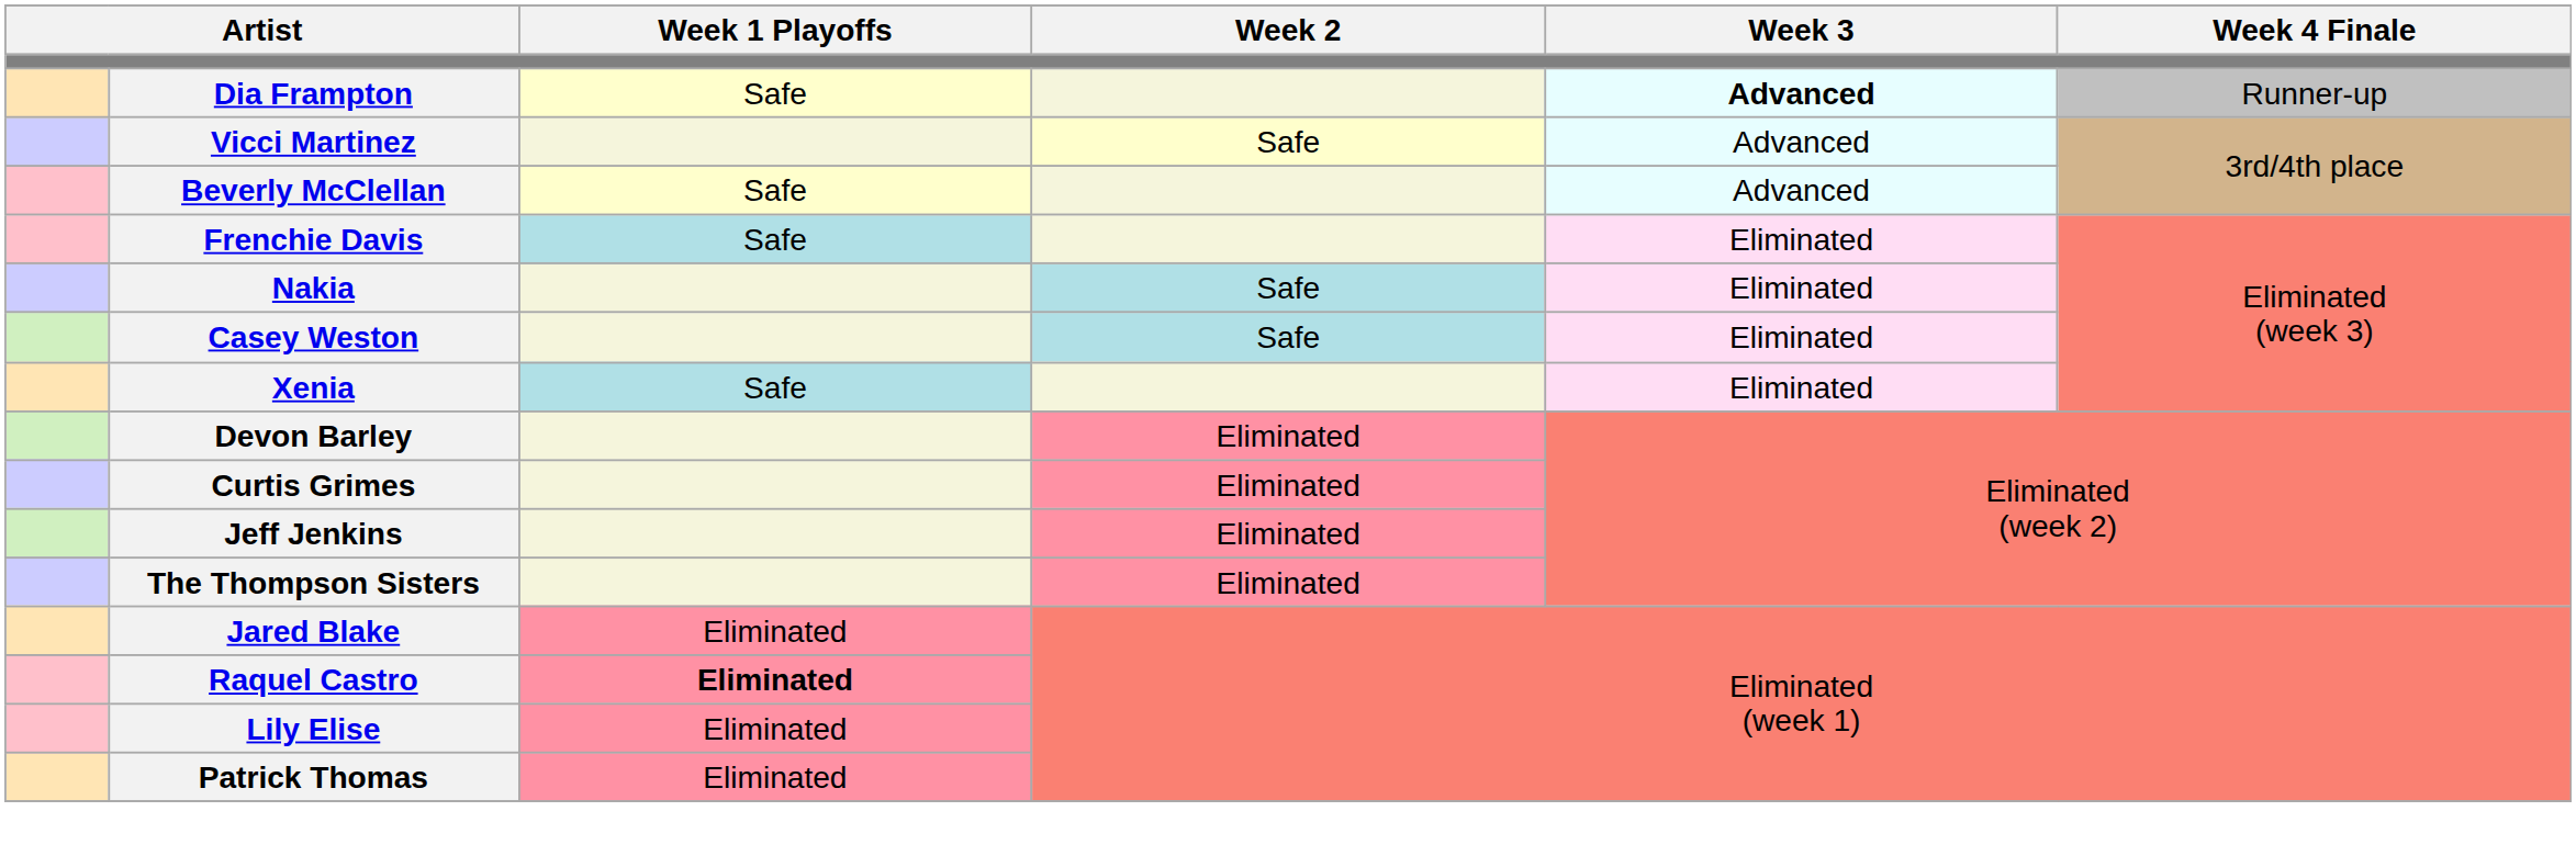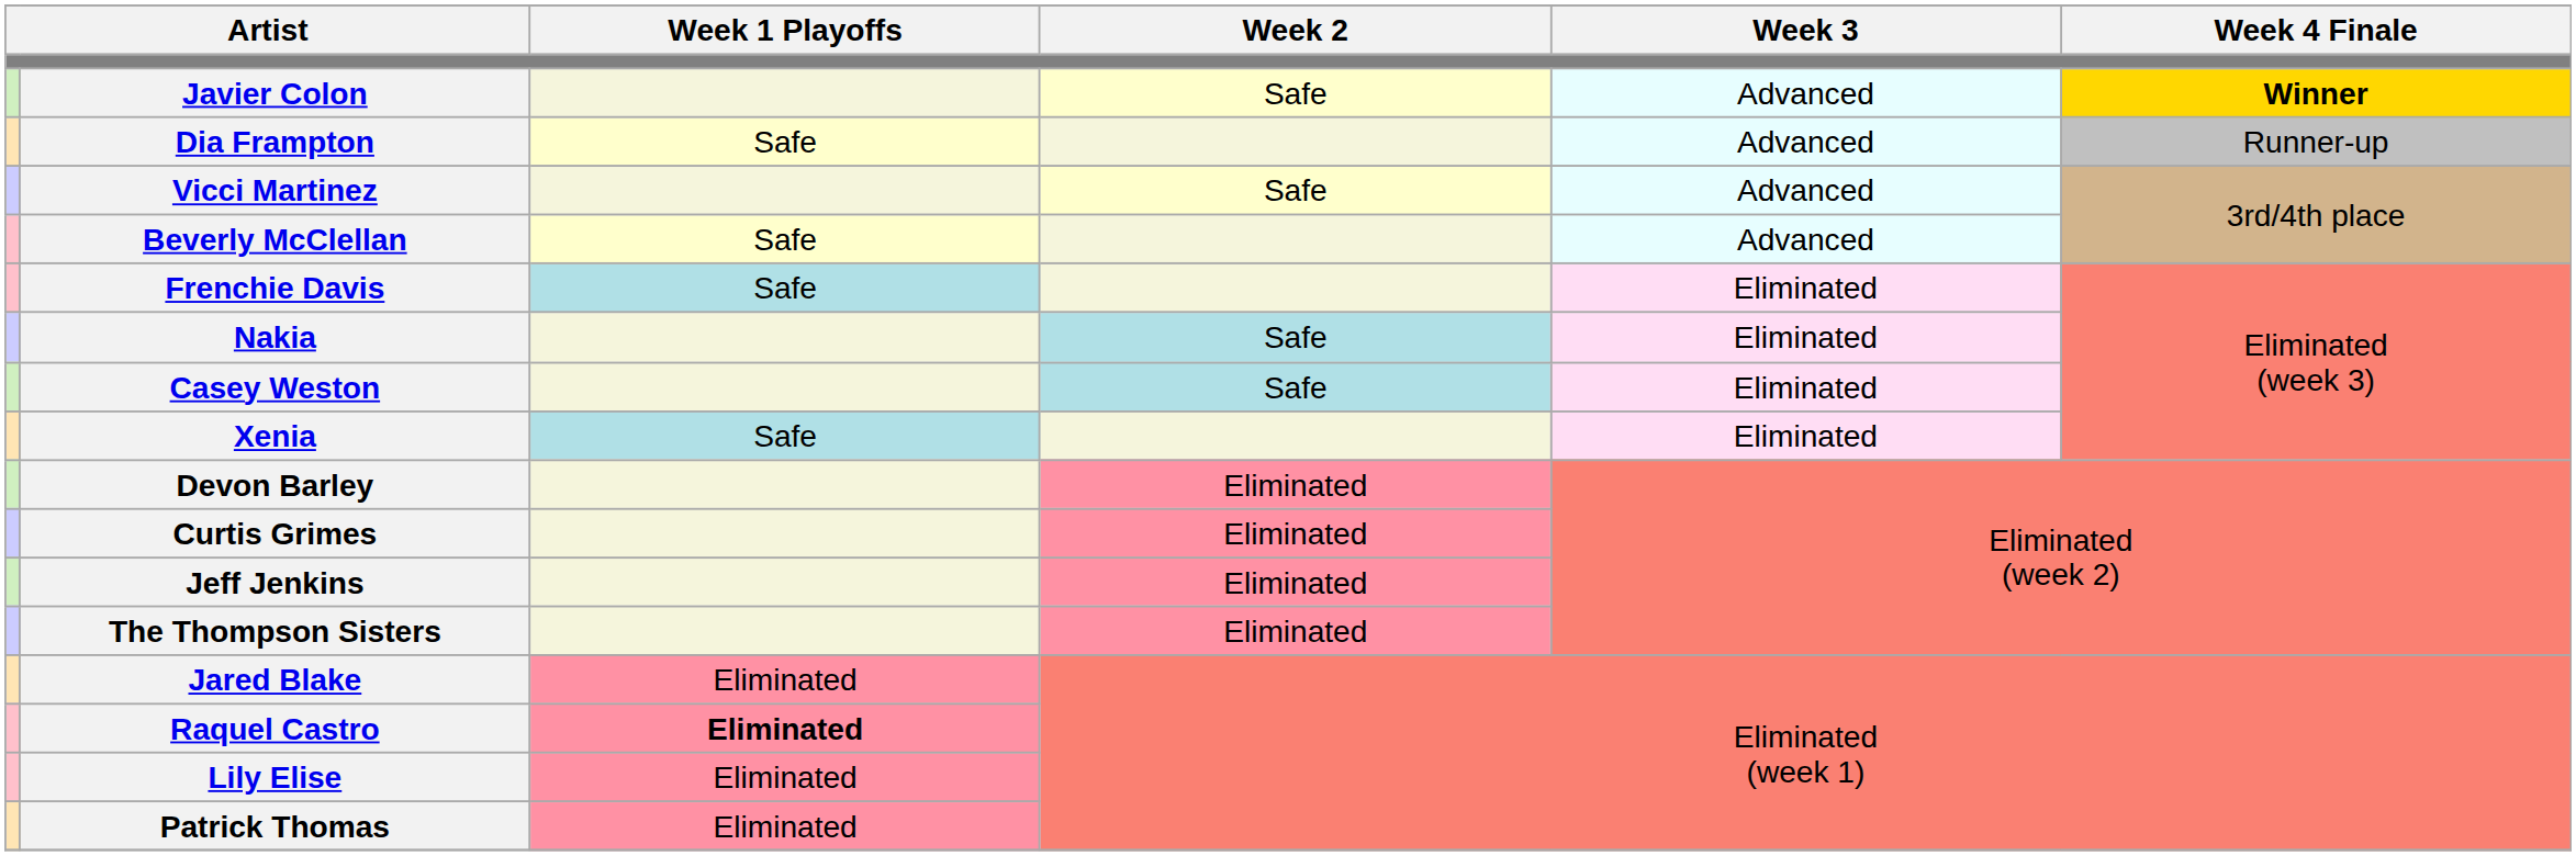+ row: Javier Colon | Safe | Advanced | Winner
Dia Frampton | Week 3: bold -> normal
